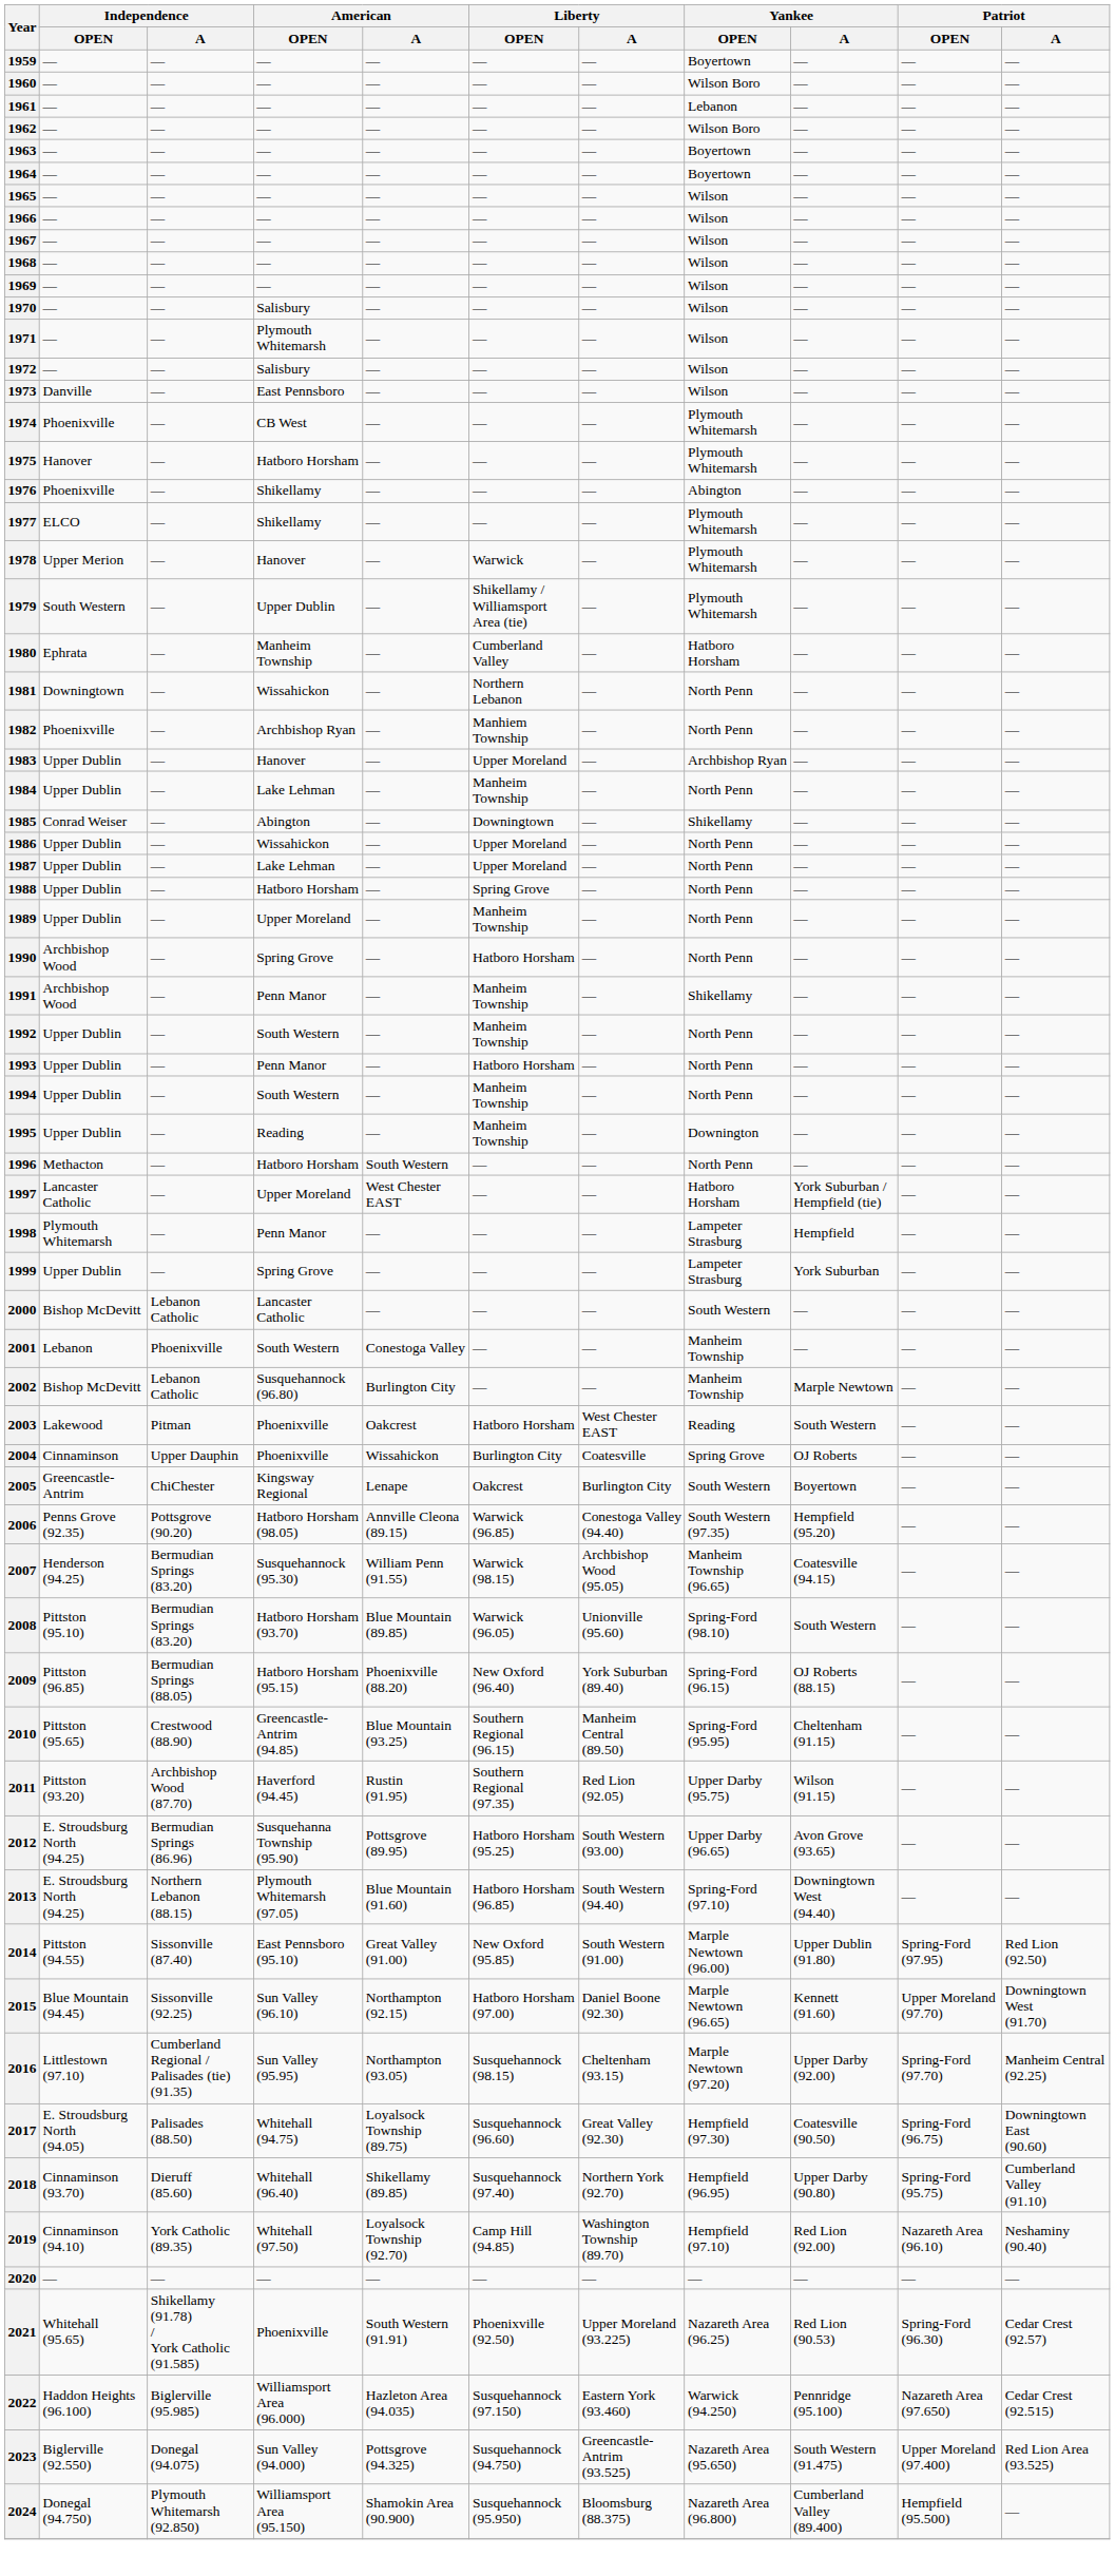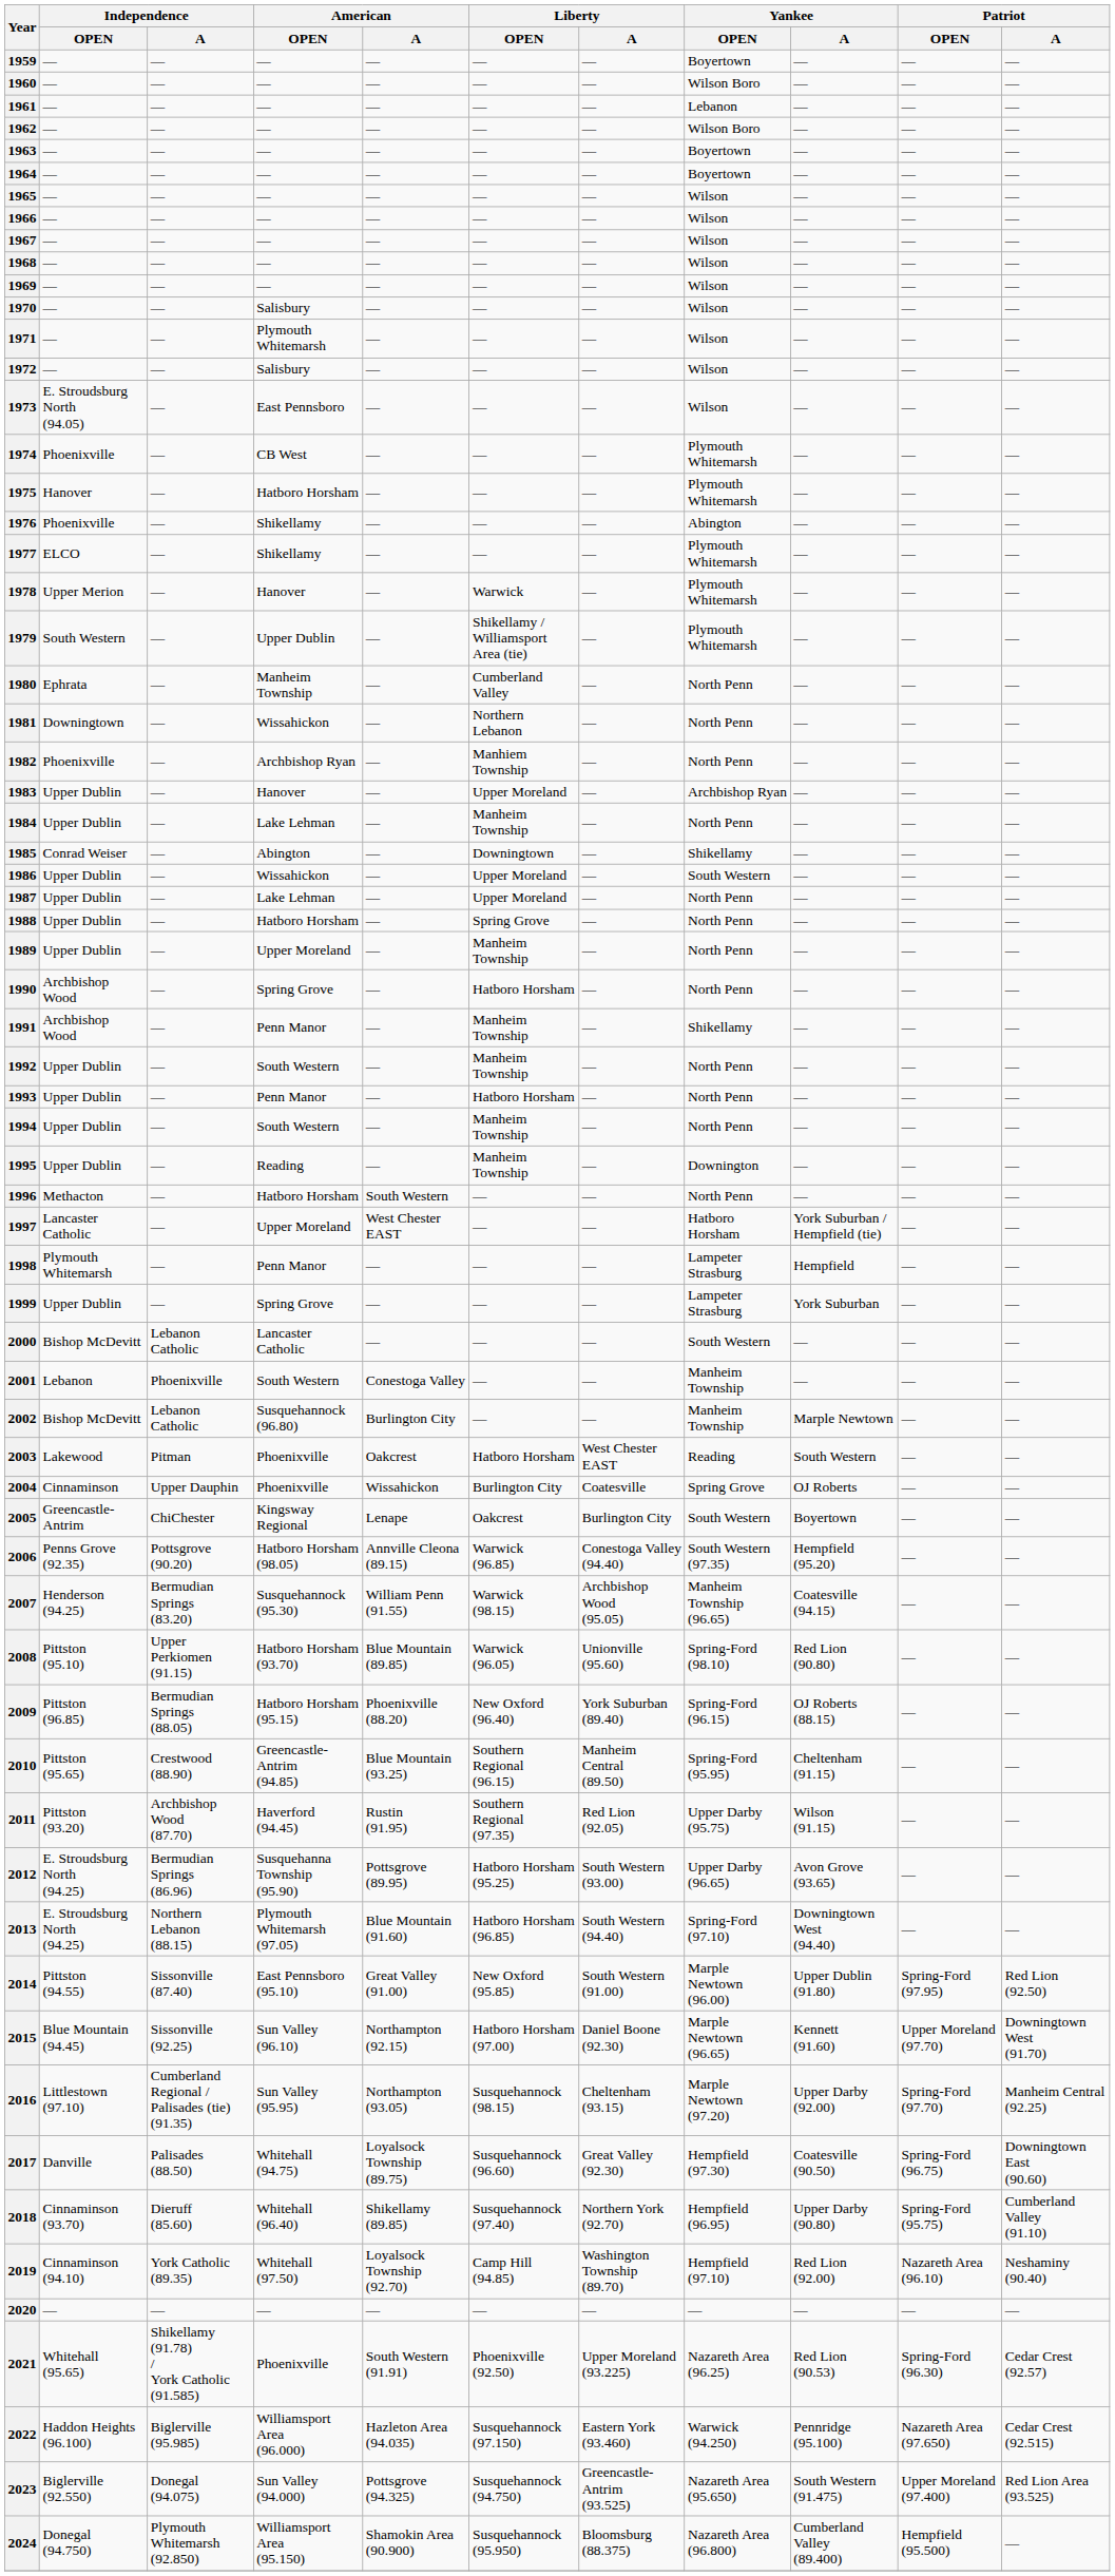1973 | Independence / OPEN: Danville -> E. Stroudsburg North (94.05)
1980 | Yankee / OPEN: Hatboro Horsham -> North Penn
1986 | Yankee / OPEN: North Penn -> South Western
2008 | Independence / A: Bermudian Springs (83.20) -> Upper Perkiomen (91.15)
2008 | Yankee / A: South Western -> Red Lion (90.80)
2017 | Independence / OPEN: E. Stroudsburg North (94.05) -> Danville
